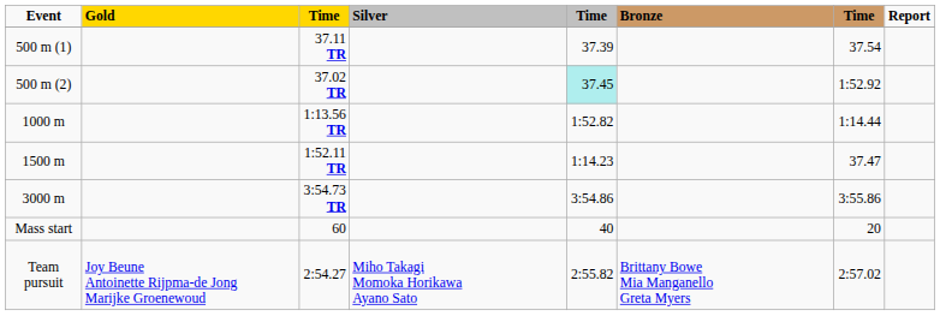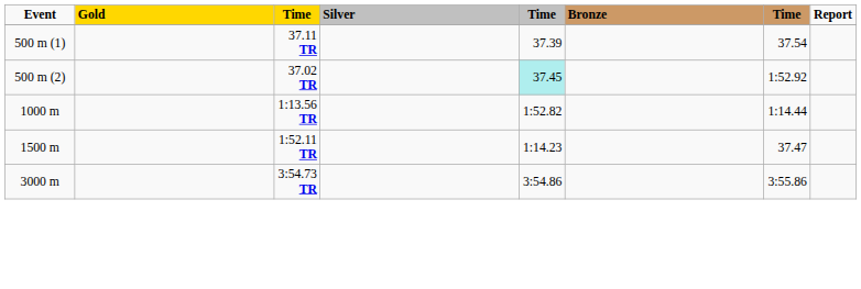- row: Mass start | 60 | 40 | 20
- row: Team pursuit | Joy Beune Antoinette Rijpma-de Jong Marijke Groenewoud | 2:54.27 | Miho Takagi Momoka Horikawa Ayano Sato | 2:55.82 | Brittany Bowe Mia Manganello Greta Myers | 2:57.02
